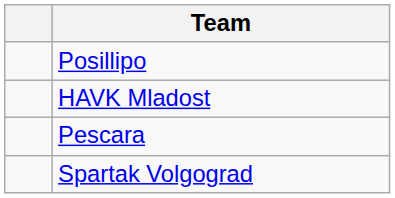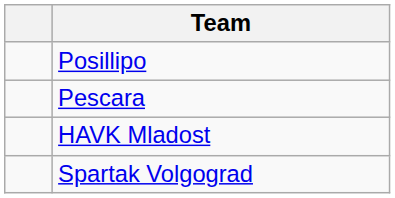rows swapped: Pescara <-> HAVK Mladost
